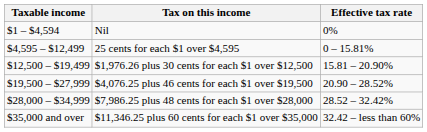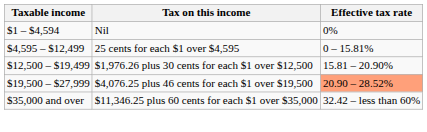$4,076.25 plus 46 cents for each $1 over $19,500 | Effective tax rate: no background -> lightsalmon background
- row: $28,000 – $34,999 | $7,986.25 plus 48 cents for each $1 over $28,000 | 28.52 – 32.42%
